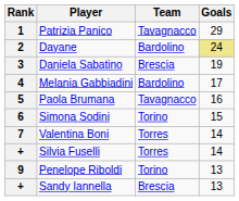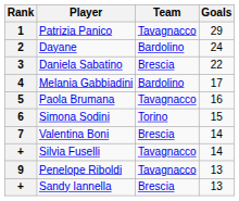2 | Goals: khaki background -> no background
3 | Goals: 19 -> 22
7 | Team: Torres -> Brescia
+ / Silvia Fuselli | Team: Torres -> Tavagnacco
9 | Team: Torino -> Tavagnacco
